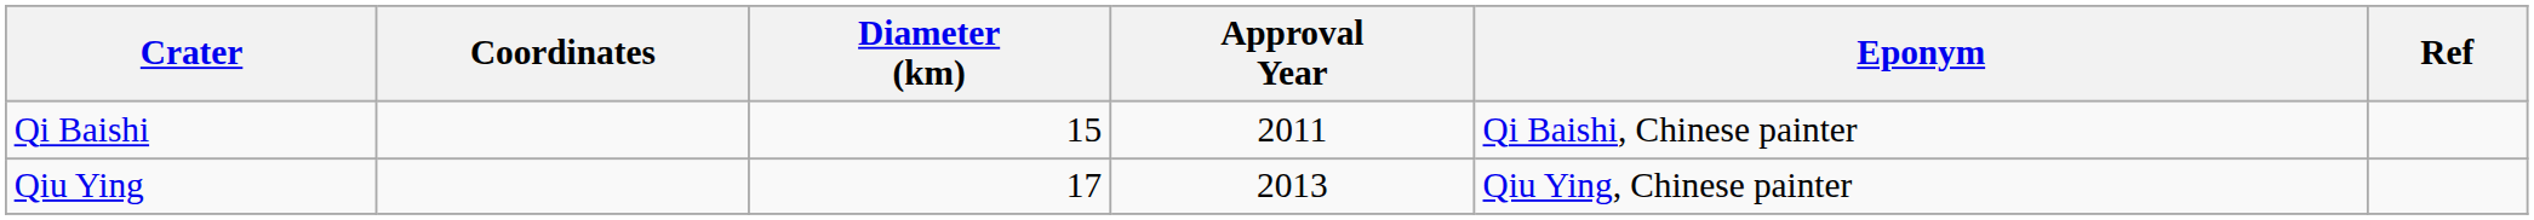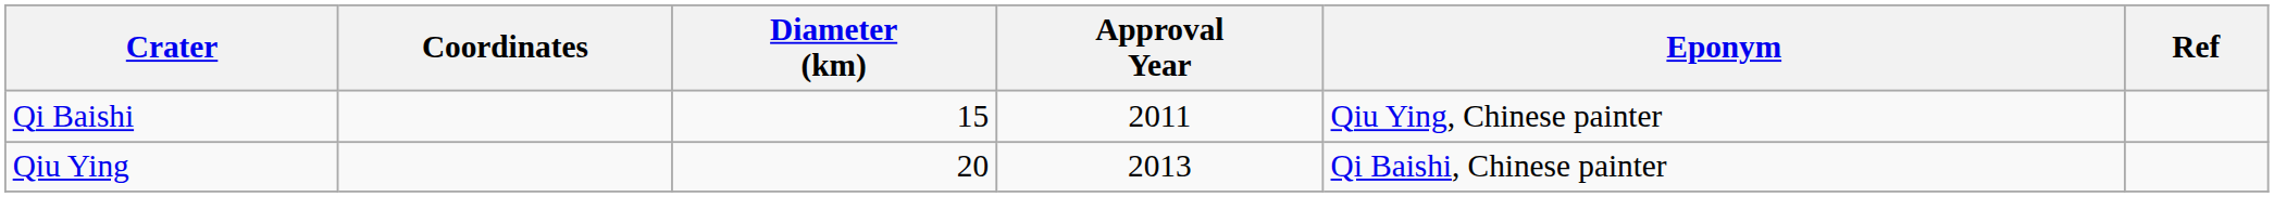Qi Baishi | Eponym: Qi Baishi, Chinese painter -> Qiu Ying, Chinese painter
Qiu Ying | Diameter (km): 17 -> 20
Qiu Ying | Eponym: Qiu Ying, Chinese painter -> Qi Baishi, Chinese painter
